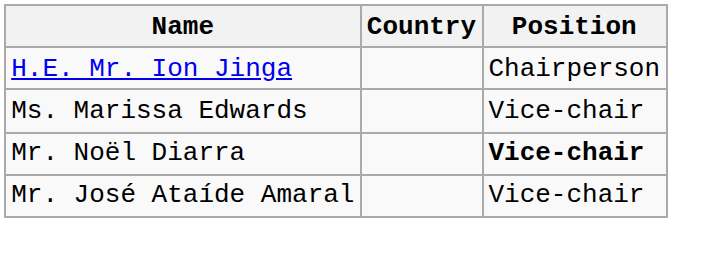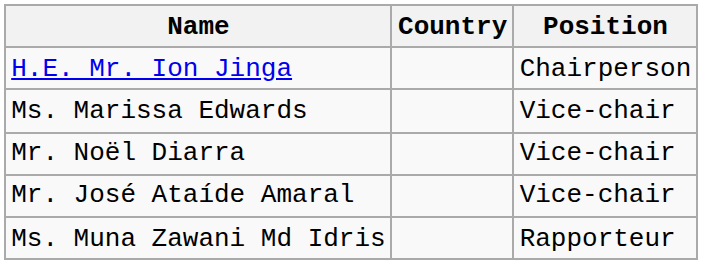Mr. Noël Diarra | Position: bold -> normal
+ row: Ms. Muna Zawani Md Idris | Rapporteur
